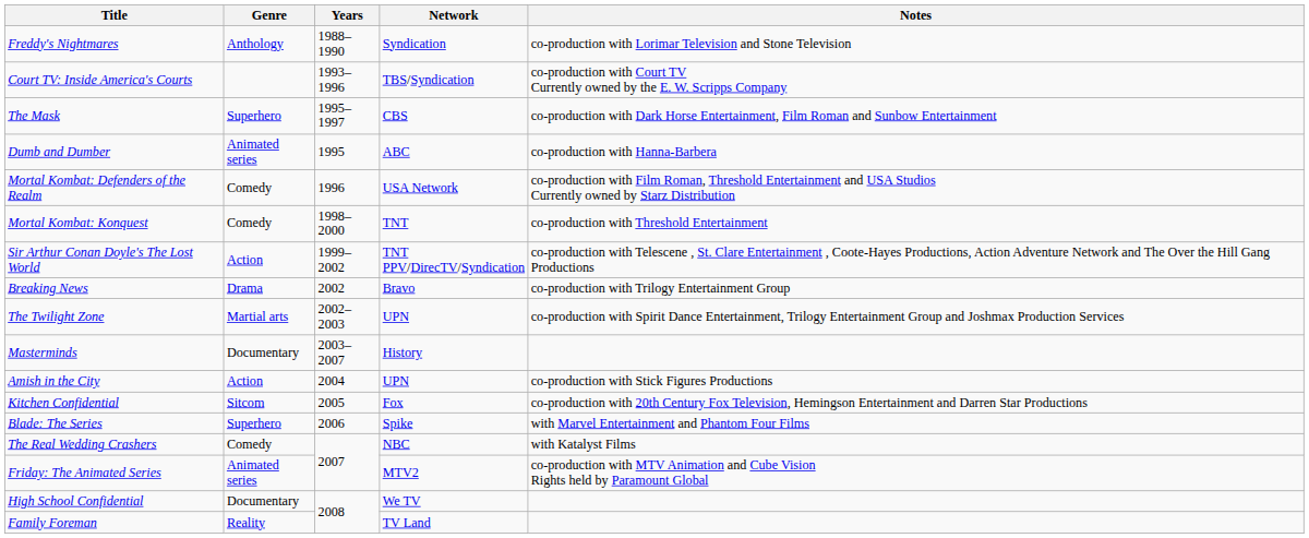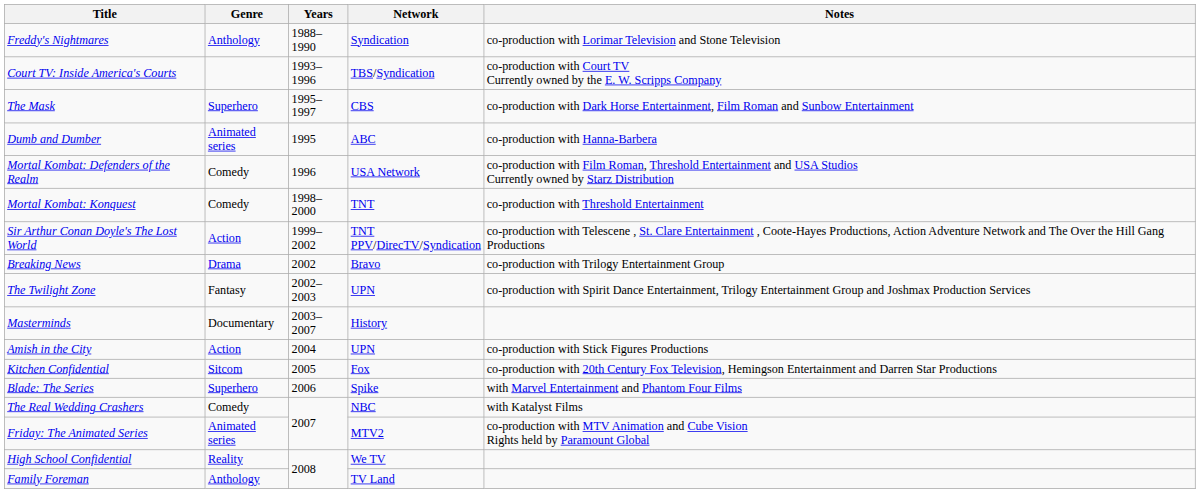The Twilight Zone | Genre: Martial arts -> Fantasy
High School Confidential | Genre: Documentary -> Reality
Family Foreman | Genre: Reality -> Anthology
